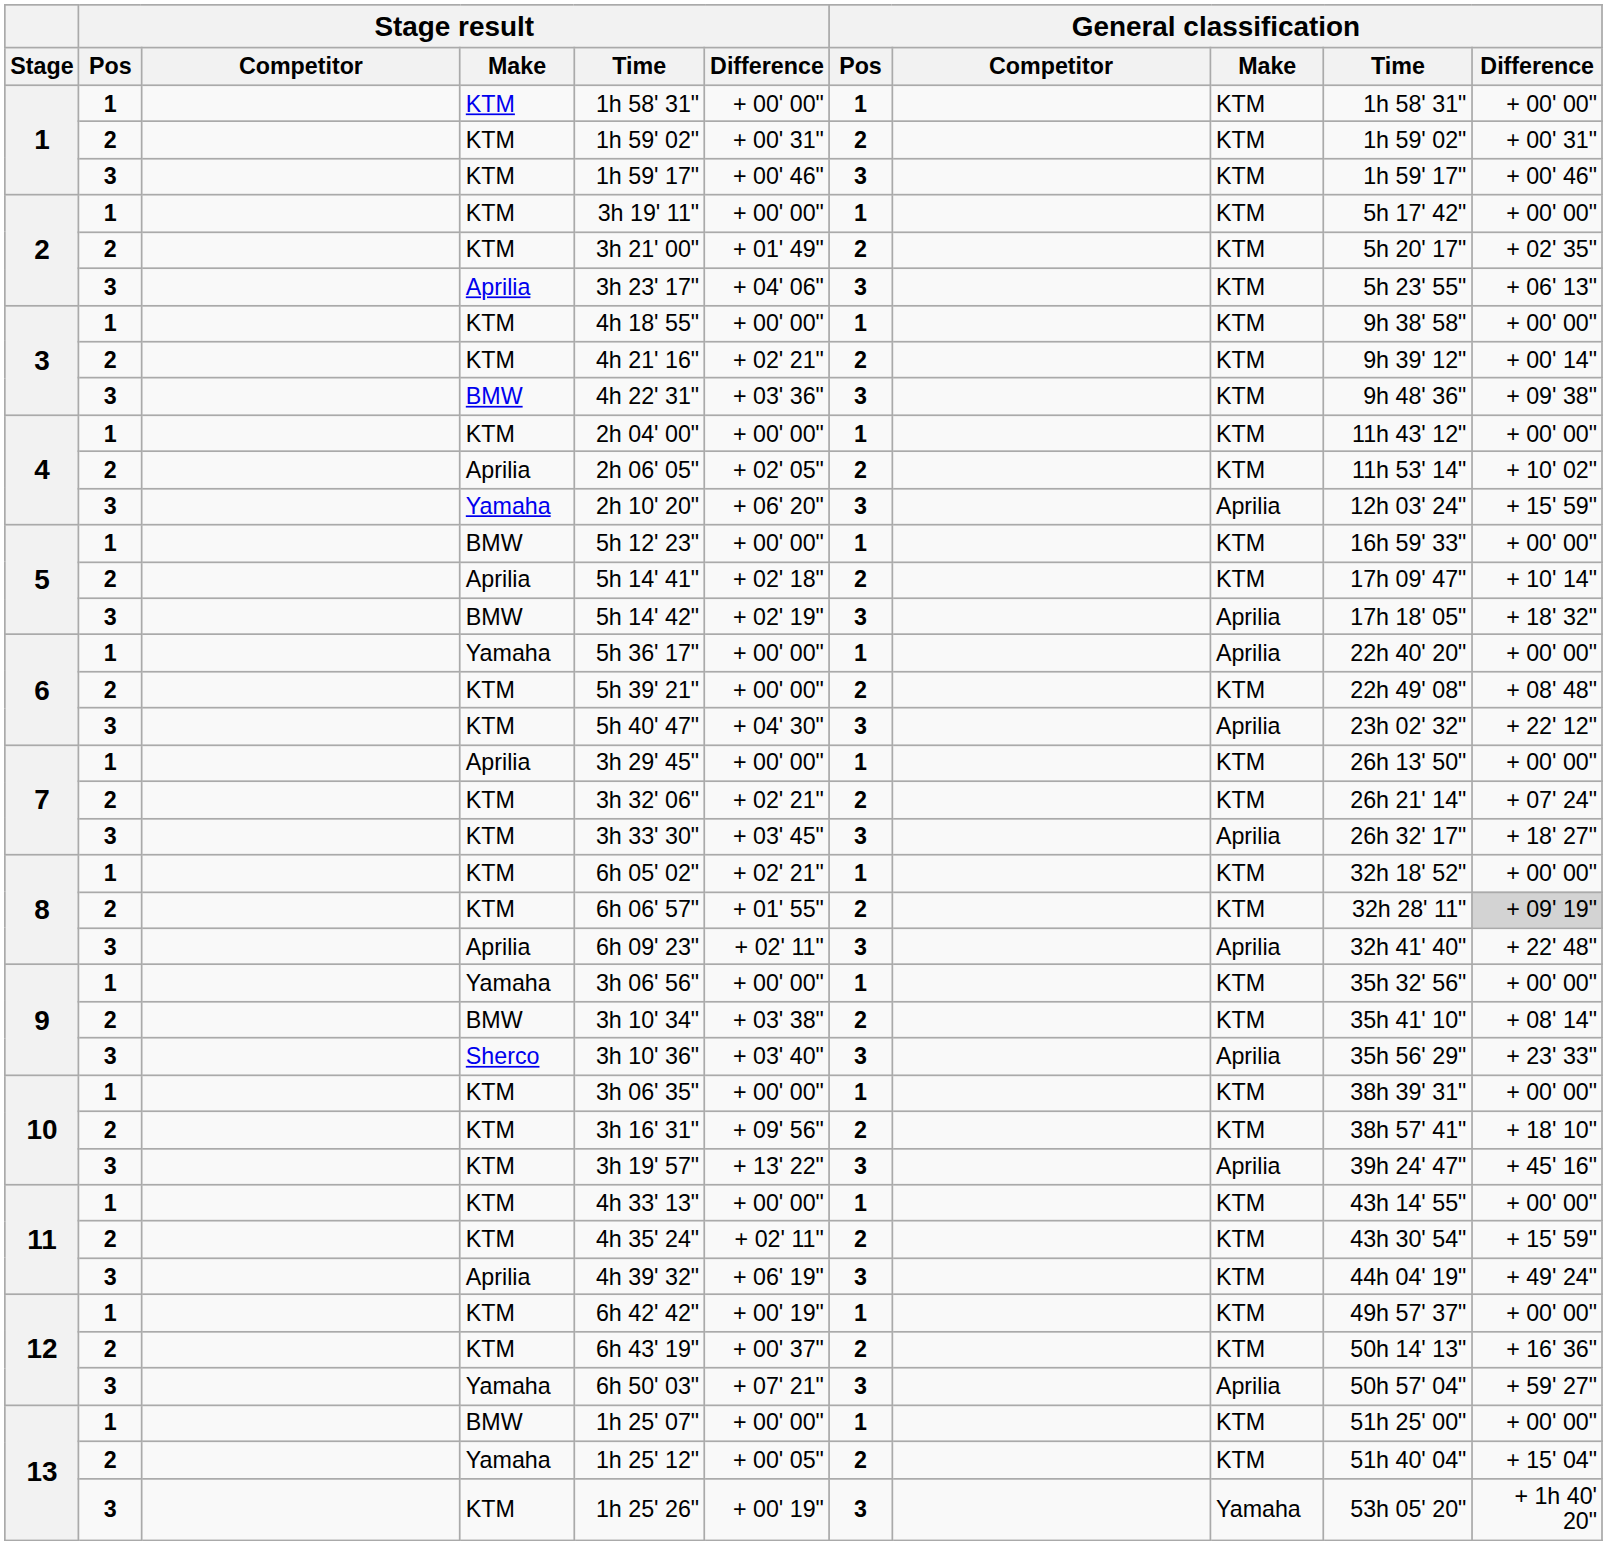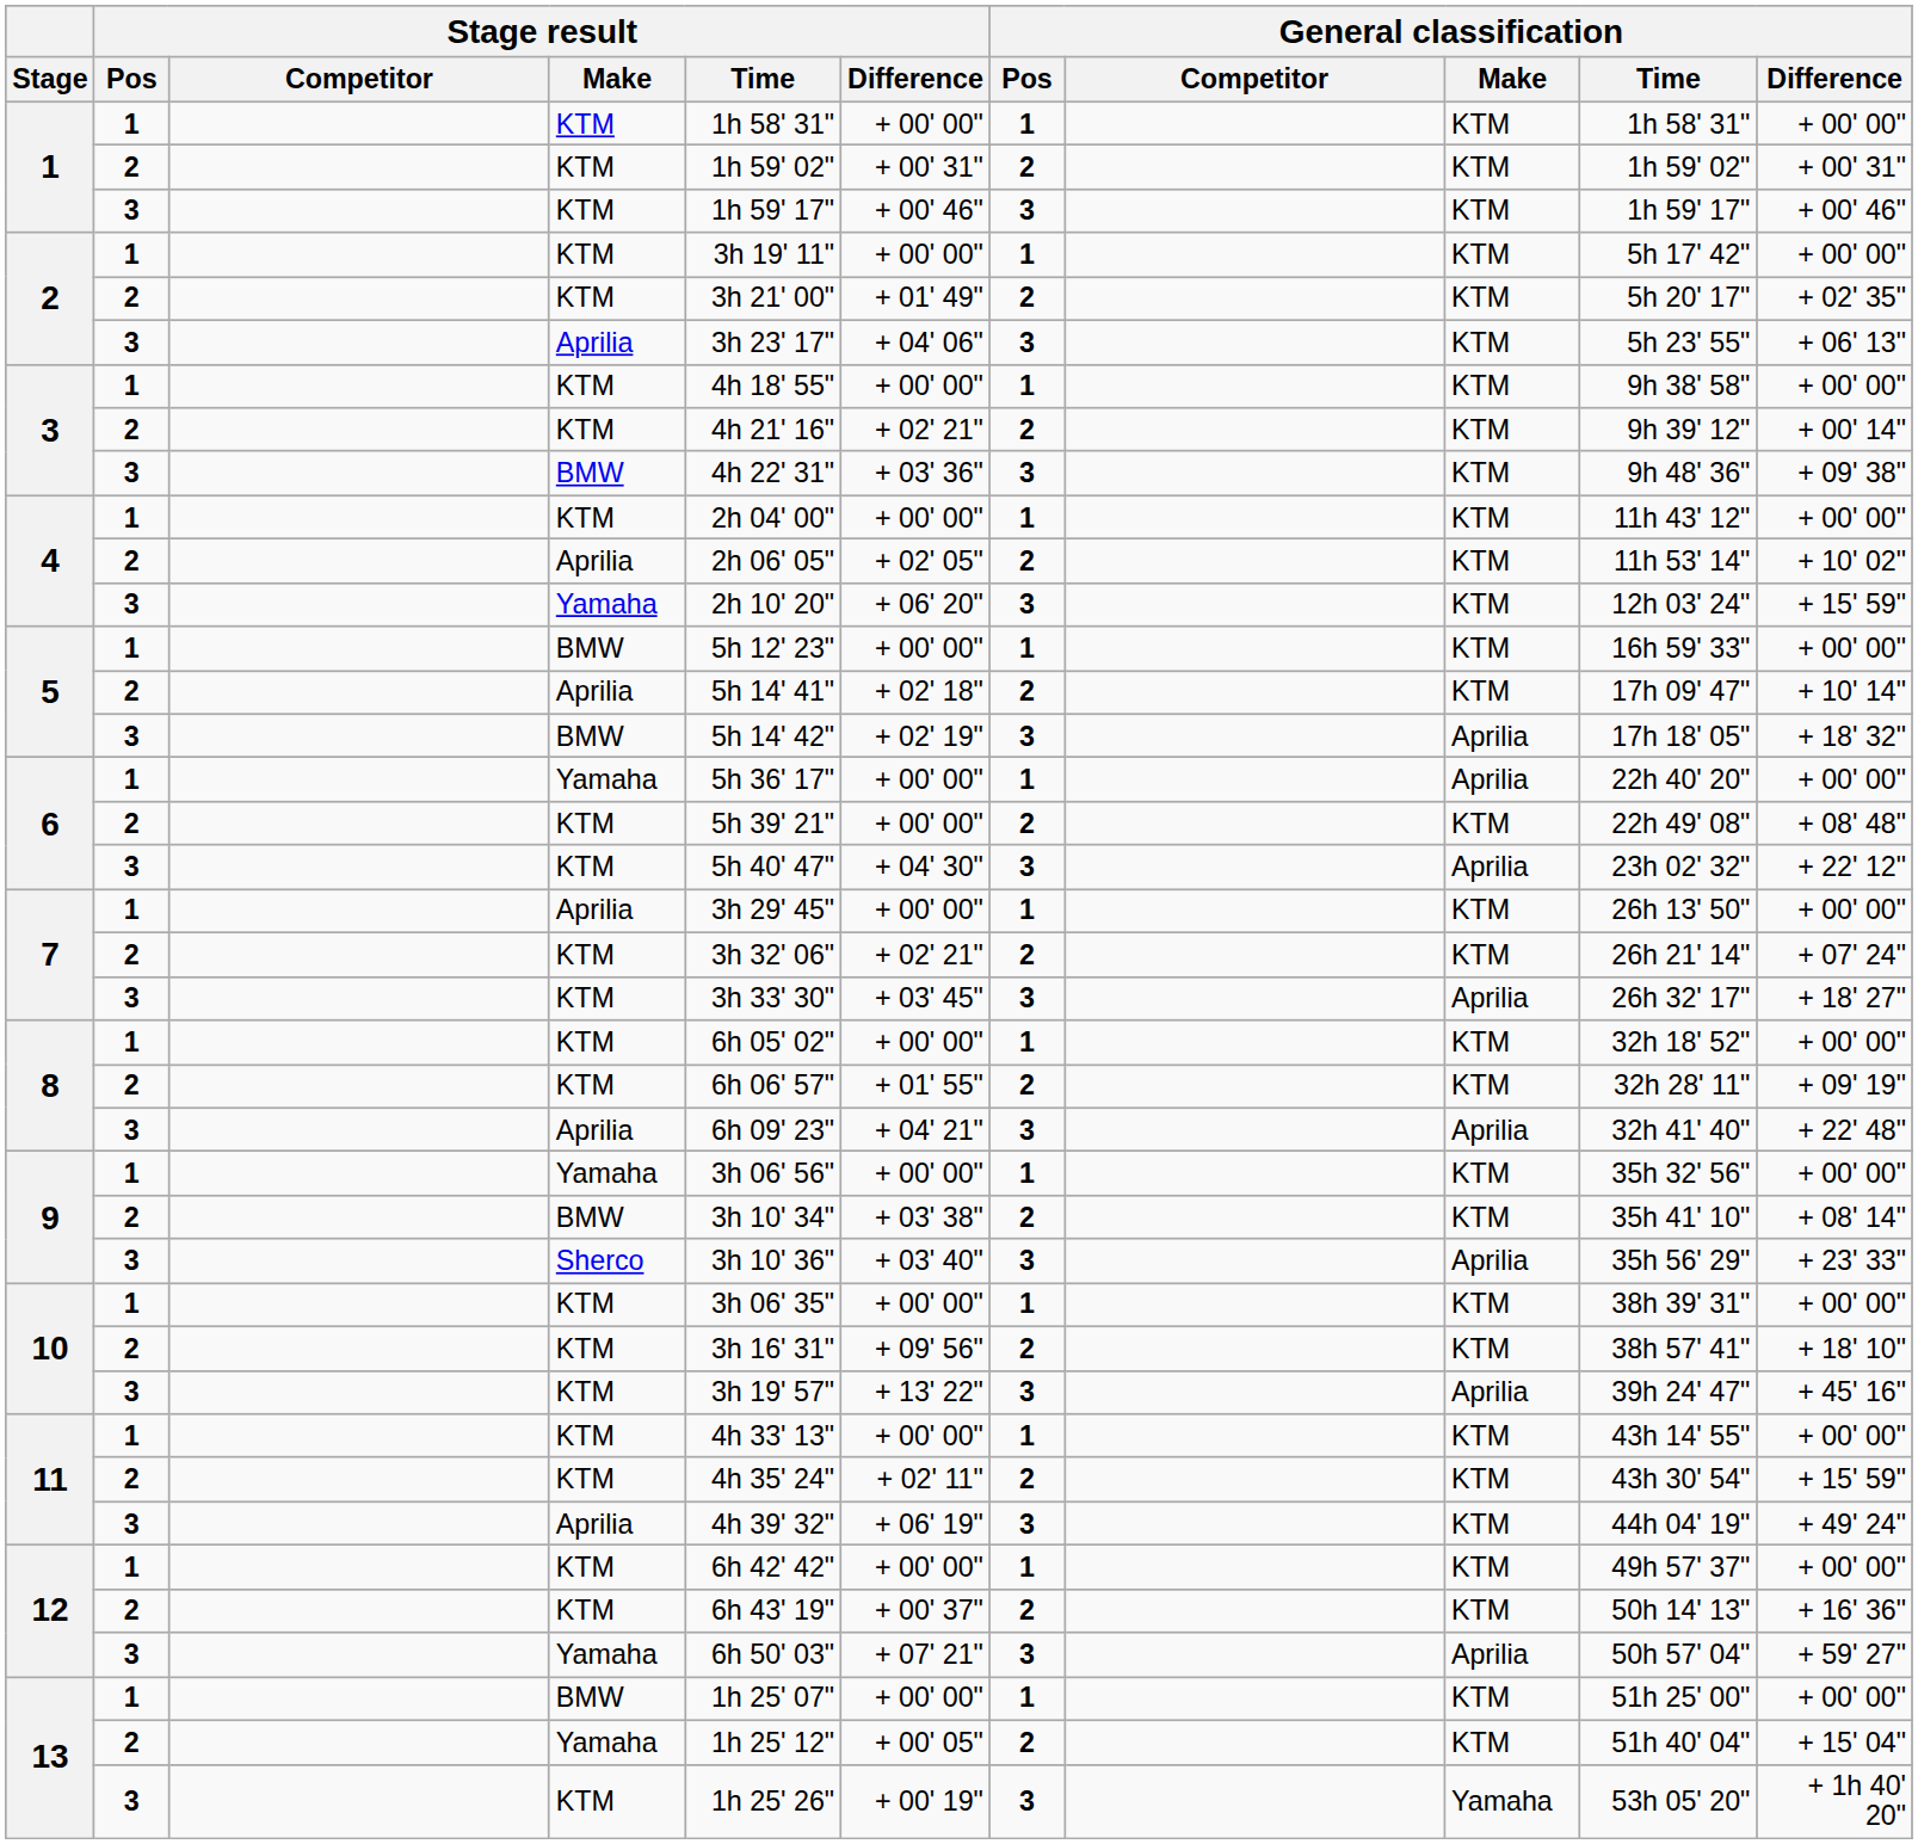4 / 3 | General classification / Make: Aprilia -> KTM
8 / 1 | Stage result / Difference: + 02' 21" -> + 00' 00"
8 / 2 | General classification / Difference: lightgrey background -> no background
8 / 3 | Stage result / Difference: + 02' 11" -> + 04' 21"
12 / 1 | Stage result / Difference: + 00' 19" -> + 00' 00"
